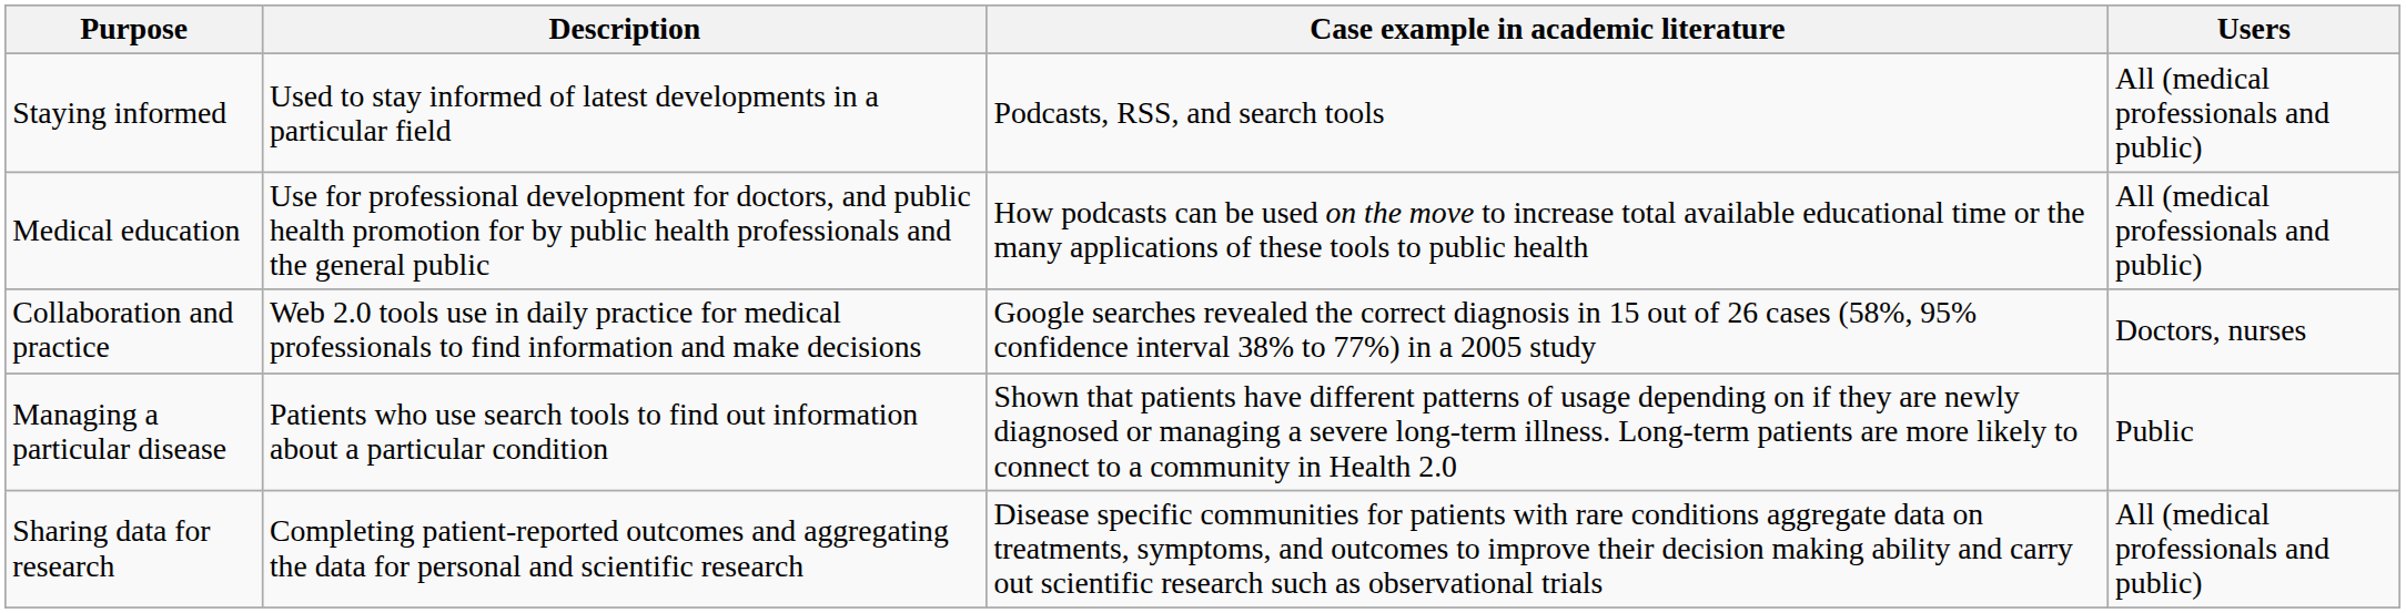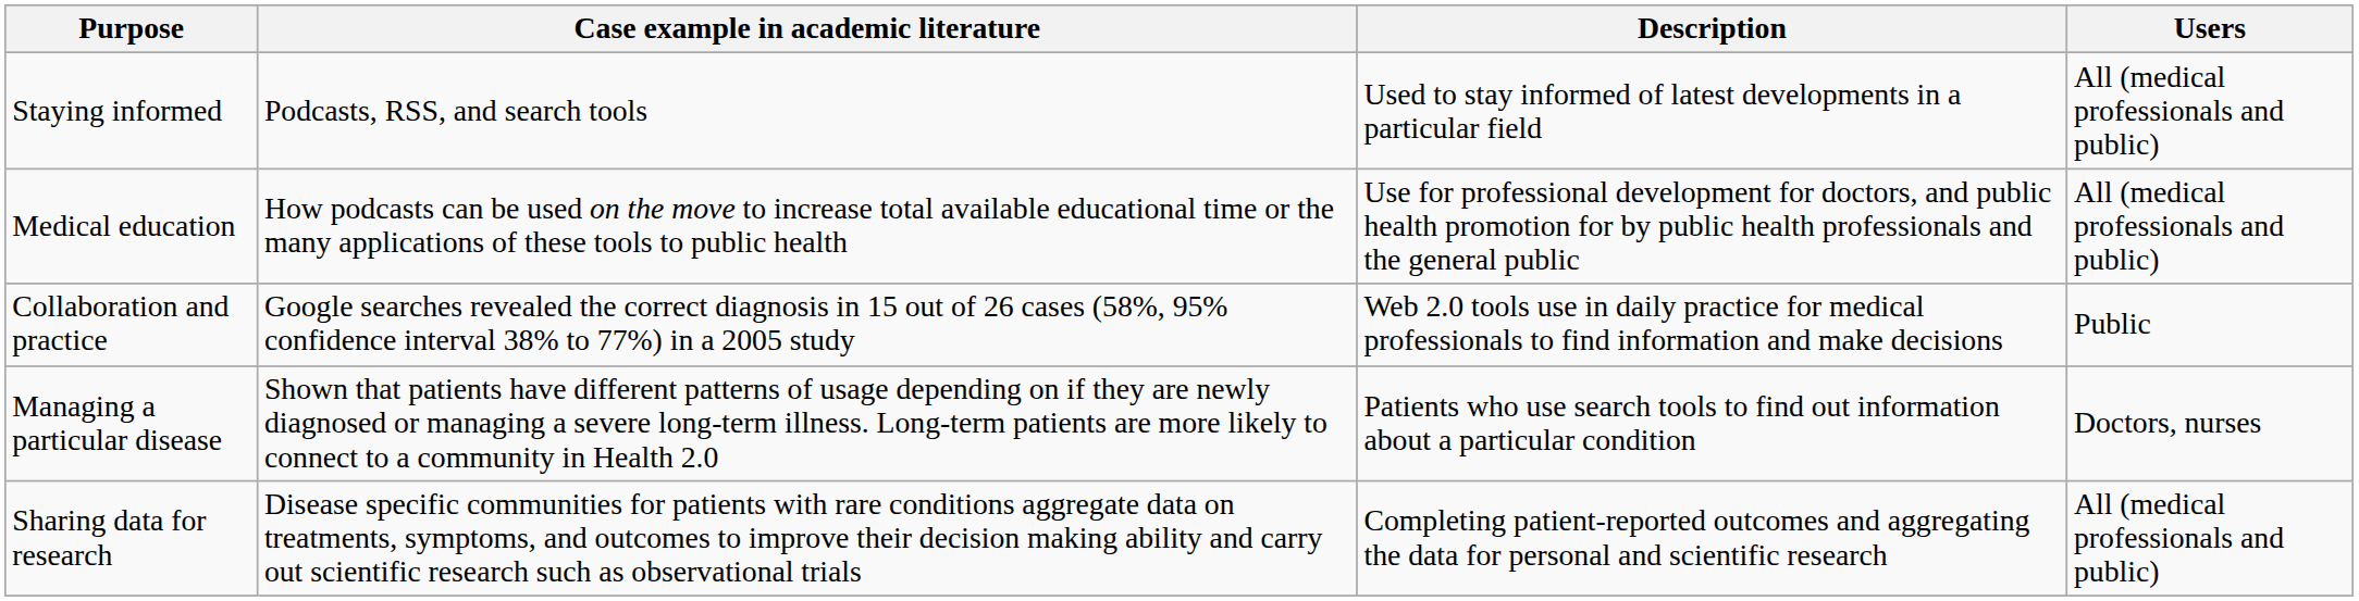columns swapped: Description <-> Case example in academic literature
Collaboration and practice | Users: Doctors, nurses -> Public
Managing a particular disease | Users: Public -> Doctors, nurses
